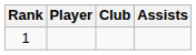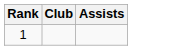- column: Player
